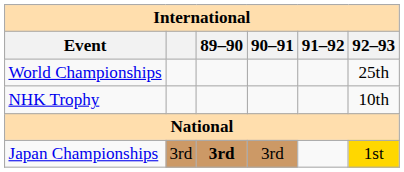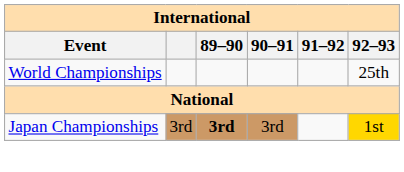- row: NHK Trophy | 10th
